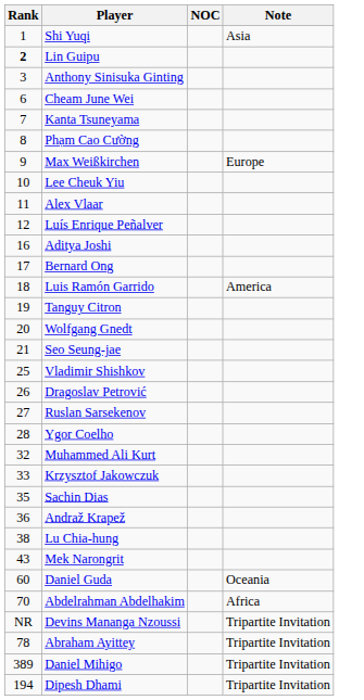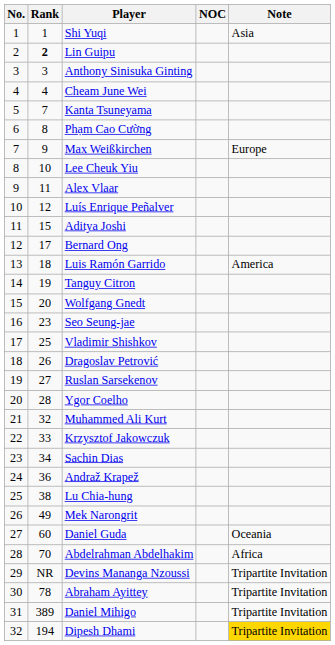+ column: No. | 1 | 2 | 3 | 4 | 5 | 6 | 7 | 8 | 9 | 10 | 11 | 12 | 13 | 14 | 15 | 16 | 17 | 18 | 19 | 20 | 21 | 22 | 23 | 24 | 25 | 26 | 27 | 28 | 29 | 30 | 31 | 32
Cheam June Wei | Rank: 6 -> 4
Aditya Joshi | Rank: 16 -> 15
Seo Seung-jae | Rank: 21 -> 23
Sachin Dias | Rank: 35 -> 34
Mek Narongrit | Rank: 43 -> 49
Dipesh Dhami | Note: no background -> gold background
